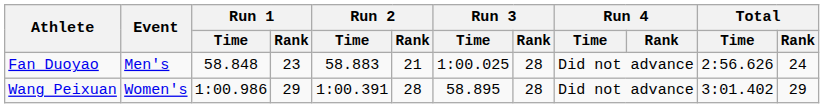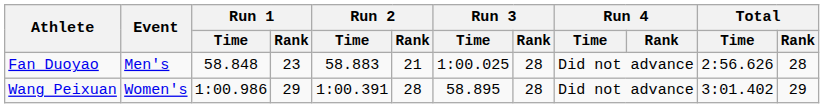Fan Duoyao | Total / Rank: 24 -> 28
